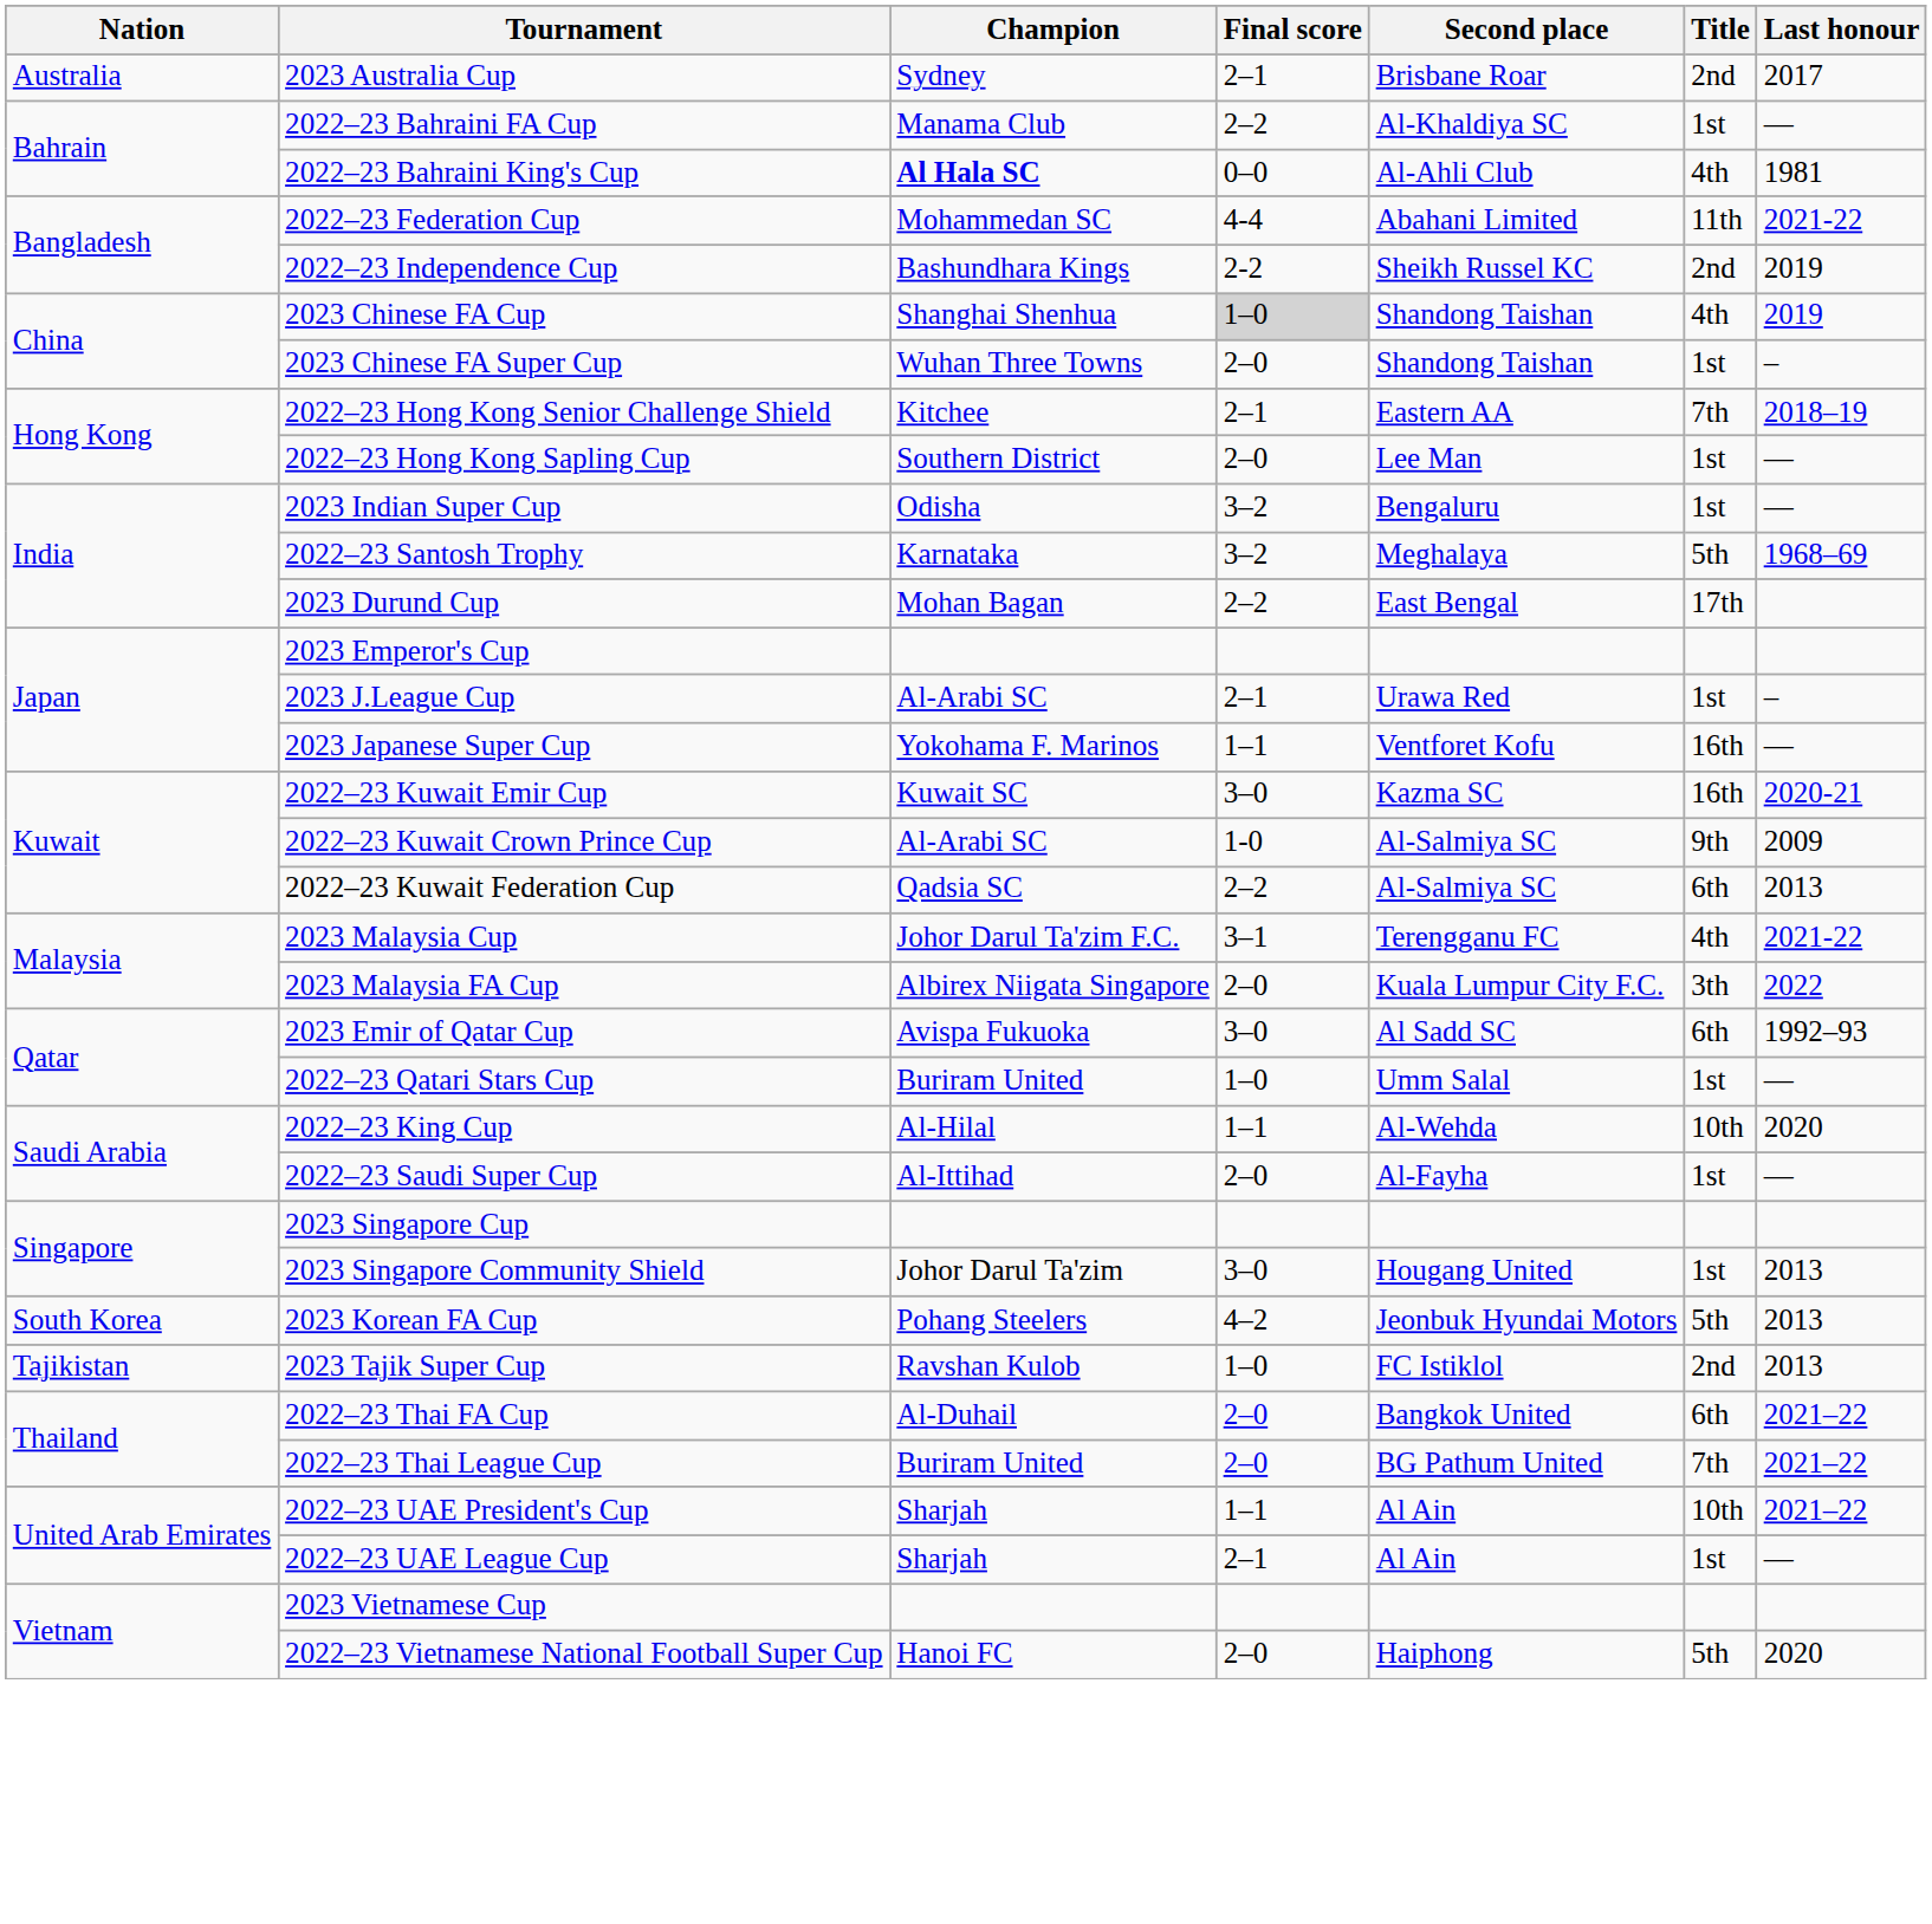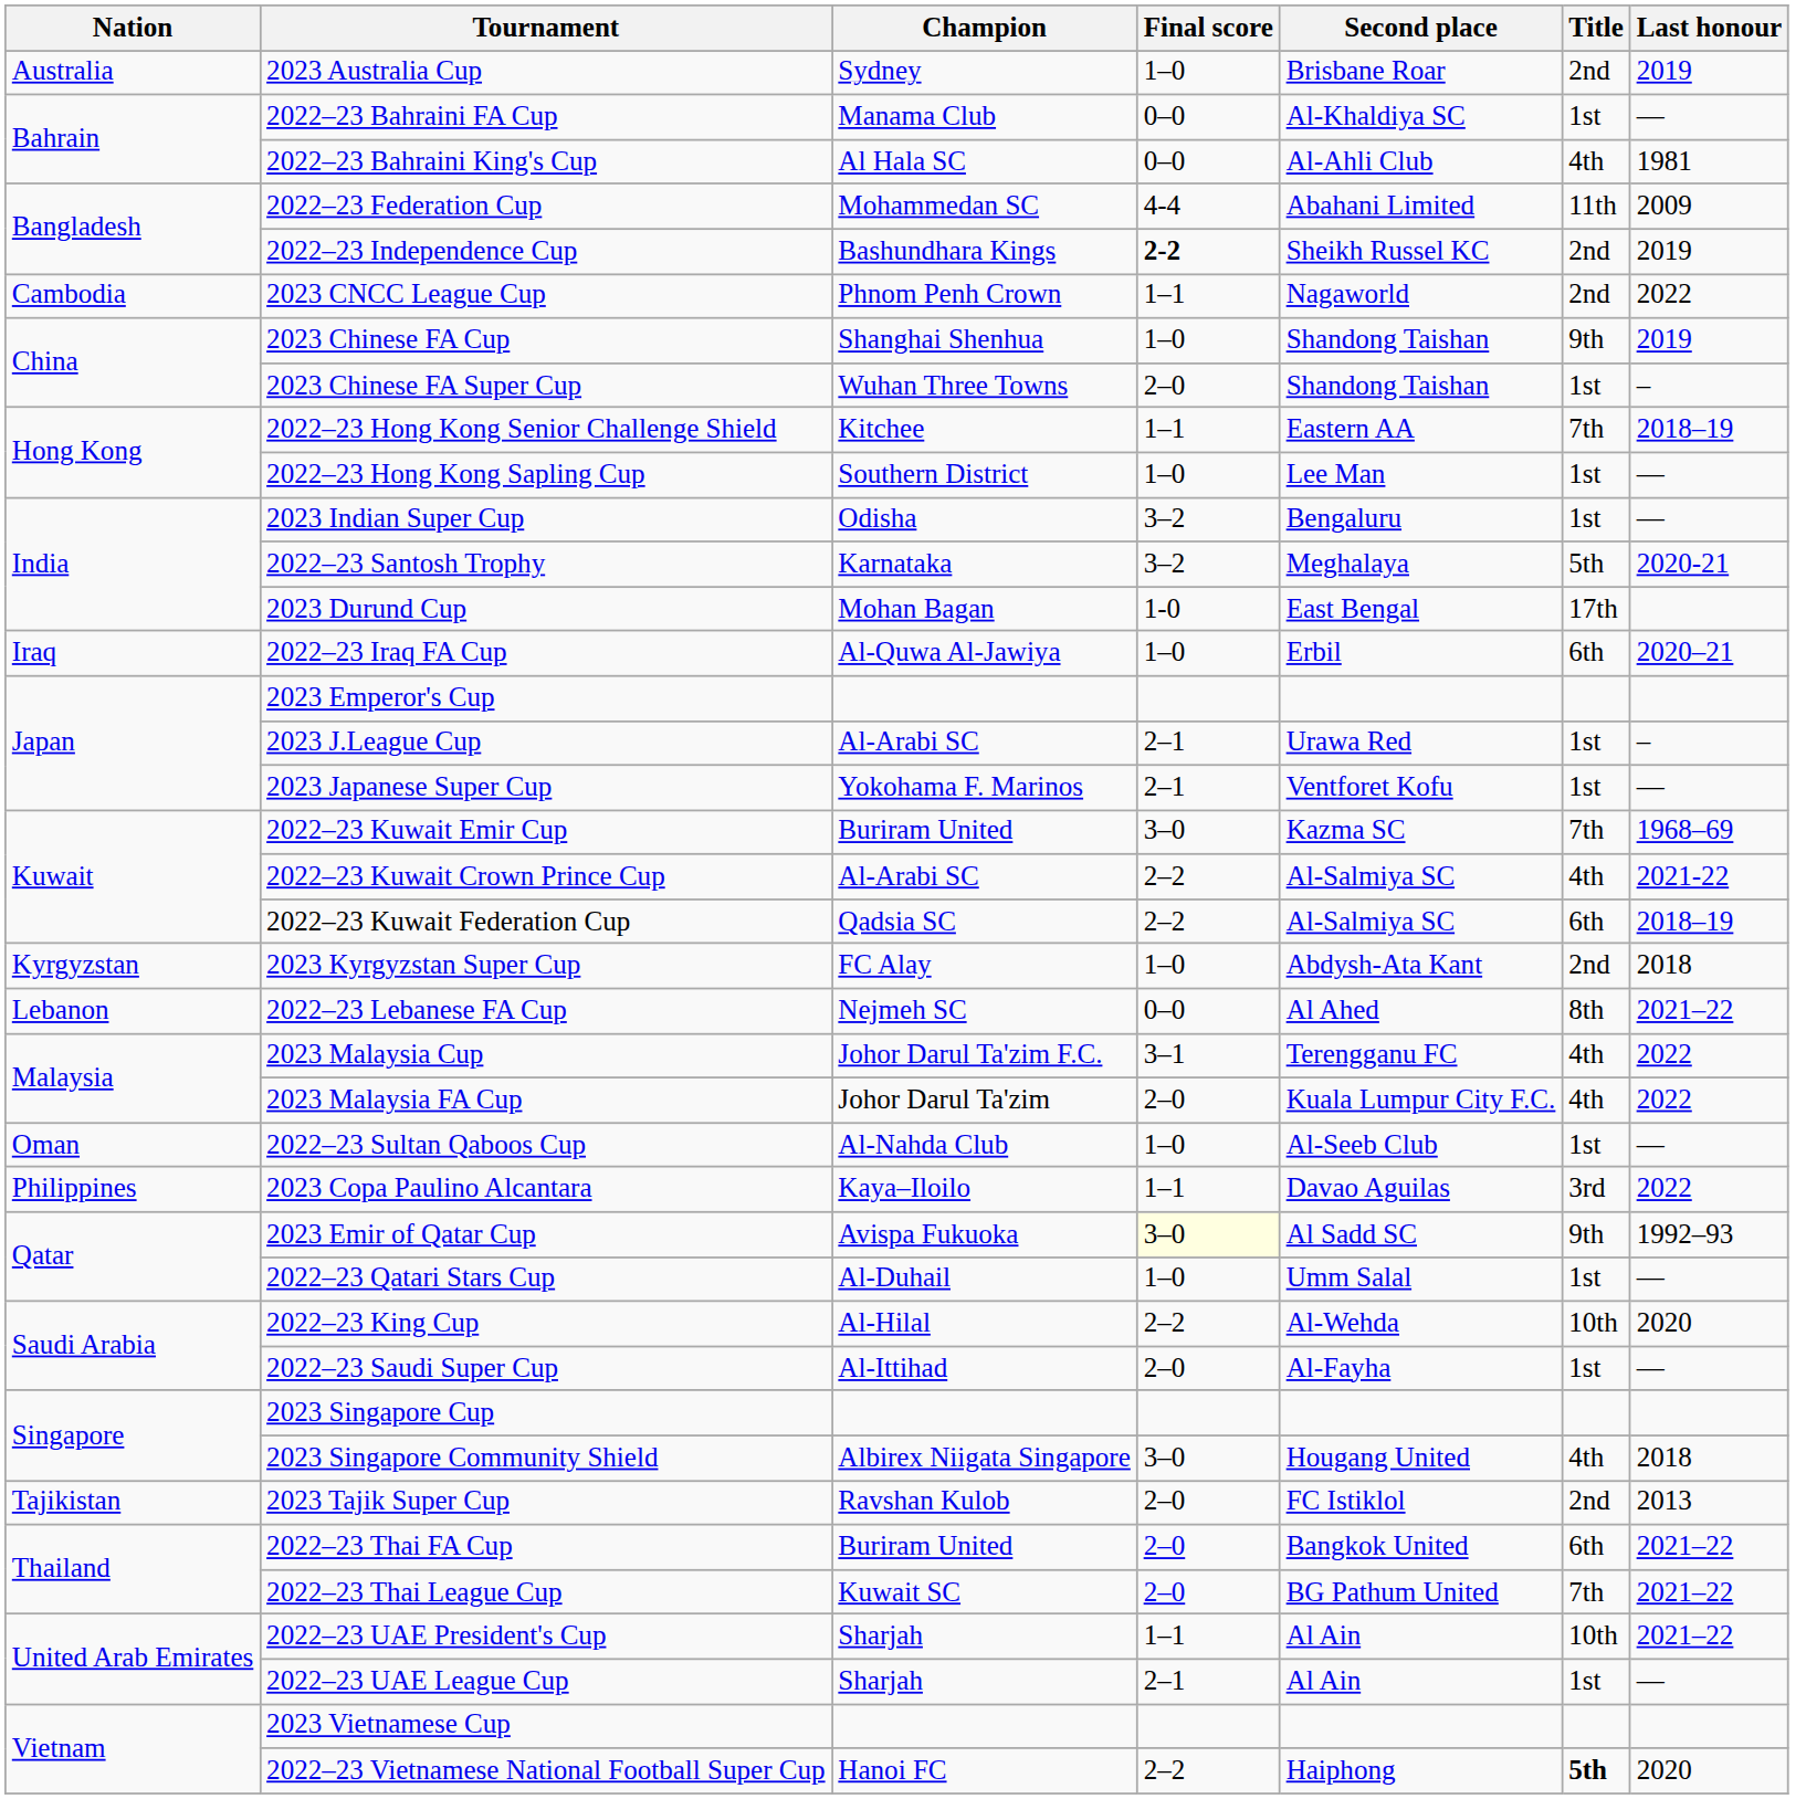2023 Australia Cup | Final score: 2–1 -> 1–0
2023 Australia Cup | Last honour: 2017 -> 2019
2022–23 Bahraini FA Cup | Final score: 2–2 -> 0–0
2022–23 Bahraini King's Cup | Champion: bold -> normal
2022–23 Federation Cup | Last honour: 2021-22 -> 2009
2022–23 Independence Cup | Final score: normal -> bold
+ row: Cambodia | 2023 CNCC League Cup | Phnom Penh Crown | 1–1 | Nagaworld | 2nd | 2022
2023 Chinese FA Cup | Final score: lightgrey background -> no background
2023 Chinese FA Cup | Title: 4th -> 9th
2022–23 Hong Kong Senior Challenge Shield | Final score: 2–1 -> 1–1
2022–23 Hong Kong Sapling Cup | Final score: 2–0 -> 1–0
2022–23 Santosh Trophy | Last honour: 1968–69 -> 2020-21
2023 Durund Cup | Final score: 2–2 -> 1-0
+ row: Iraq | 2022–23 Iraq FA Cup | Al-Quwa Al-Jawiya | 1–0 | Erbil | 6th | 2020–21
2023 Japanese Super Cup | Final score: 1–1 -> 2–1
2023 Japanese Super Cup | Title: 16th -> 1st
2022–23 Kuwait Emir Cup | Champion: Kuwait SC -> Buriram United
2022–23 Kuwait Emir Cup | Title: 16th -> 7th
2022–23 Kuwait Emir Cup | Last honour: 2020-21 -> 1968–69
2022–23 Kuwait Crown Prince Cup | Final score: 1-0 -> 2–2
2022–23 Kuwait Crown Prince Cup | Title: 9th -> 4th
2022–23 Kuwait Crown Prince Cup | Last honour: 2009 -> 2021-22
2022–23 Kuwait Federation Cup | Last honour: 2013 -> 2018–19
+ row: Kyrgyzstan | 2023 Kyrgyzstan Super Cup | FC Alay | 1–0 | Abdysh-Ata Kant | 2nd | 2018
+ row: Lebanon | 2022–23 Lebanese FA Cup | Nejmeh SC | 0–0 | Al Ahed | 8th | 2021–22
2023 Malaysia Cup | Last honour: 2021-22 -> 2022
2023 Malaysia FA Cup | Champion: Albirex Niigata Singapore -> Johor Darul Ta'zim
2023 Malaysia FA Cup | Title: 3th -> 4th
+ row: Oman | 2022–23 Sultan Qaboos Cup | Al-Nahda Club | 1–0 | Al-Seeb Club | 1st | —
+ row: Philippines | 2023 Copa Paulino Alcantara | Kaya–Iloilo | 1–1 | Davao Aguilas | 3rd | 2022
2023 Emir of Qatar Cup | Final score: no background -> lightyellow background
2023 Emir of Qatar Cup | Title: 6th -> 9th
2022–23 Qatari Stars Cup | Champion: Buriram United -> Al-Duhail
2022–23 King Cup | Final score: 1–1 -> 2–2
2023 Singapore Community Shield | Champion: Johor Darul Ta'zim -> Albirex Niigata Singapore
2023 Singapore Community Shield | Title: 1st -> 4th
2023 Singapore Community Shield | Last honour: 2013 -> 2018
- row: South Korea | 2023 Korean FA Cup | Pohang Steelers | 4–2 | Jeonbuk Hyundai Motors | 5th | 2013
2023 Tajik Super Cup | Final score: 1–0 -> 2–0
2022–23 Thai FA Cup | Champion: Al-Duhail -> Buriram United
2022–23 Thai League Cup | Champion: Buriram United -> Kuwait SC
2022–23 Vietnamese National Football Super Cup | Final score: 2–0 -> 2–2
2022–23 Vietnamese National Football Super Cup | Title: normal -> bold
